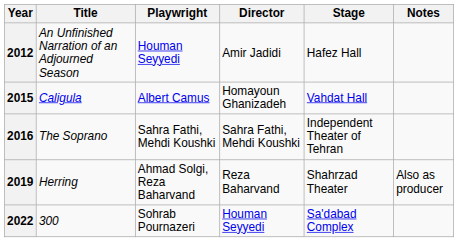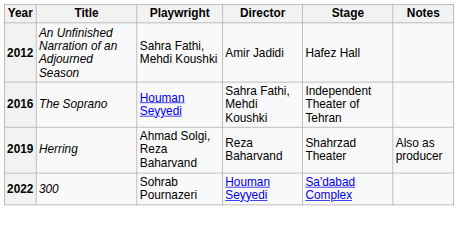2012 | Playwright: Houman Seyyedi -> Sahra Fathi, Mehdi Koushki
- row: 2015 | Caligula | Albert Camus | Homayoun Ghanizadeh | Vahdat Hall
2016 | Playwright: Sahra Fathi, Mehdi Koushki -> Houman Seyyedi
